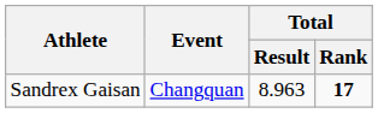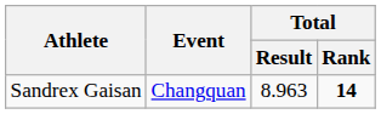Sandrex Gaisan | Total / Rank: 17 -> 14
